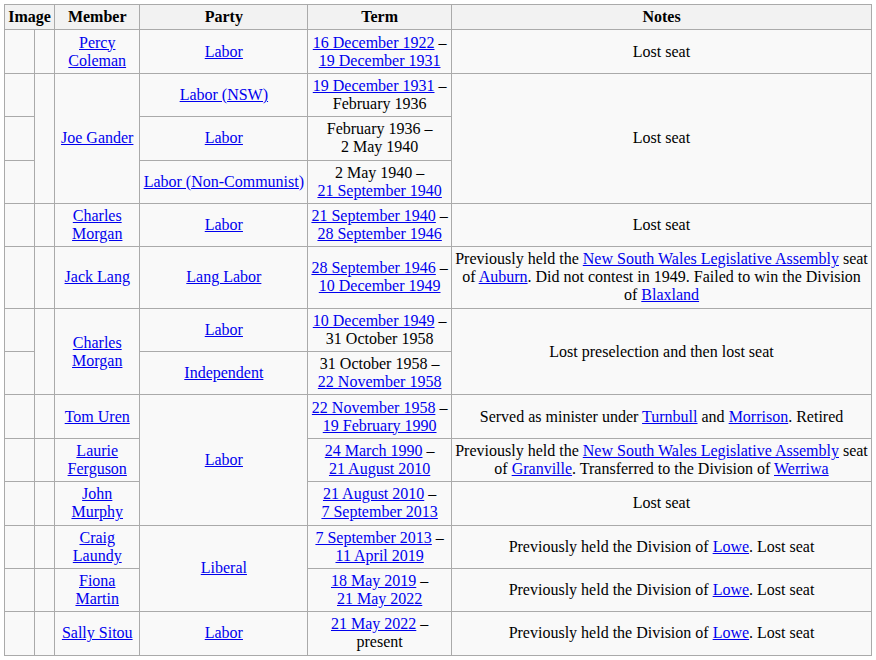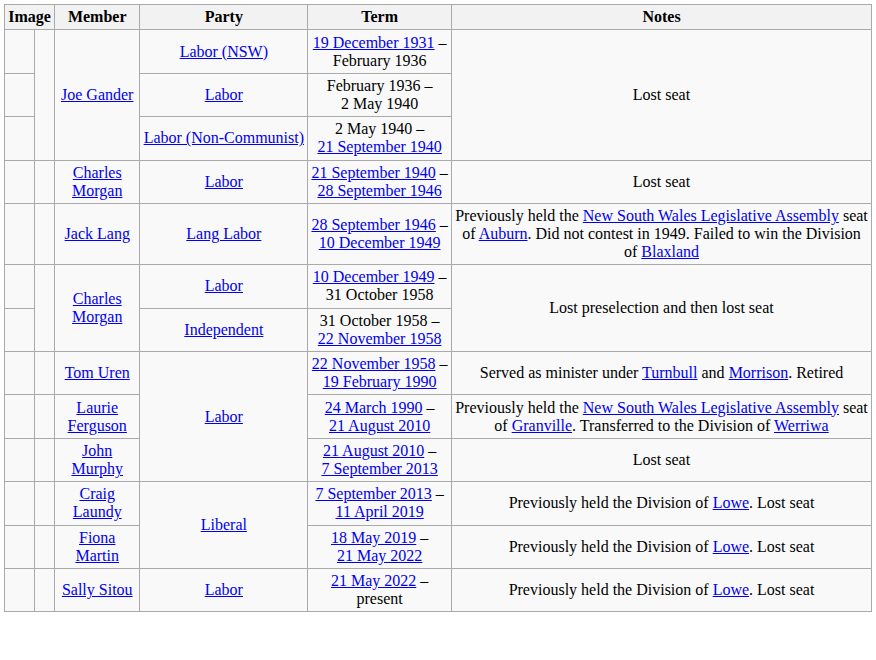- row: Percy Coleman | Labor | 16 December 1922 – 19 December 1931 | Lost seat
